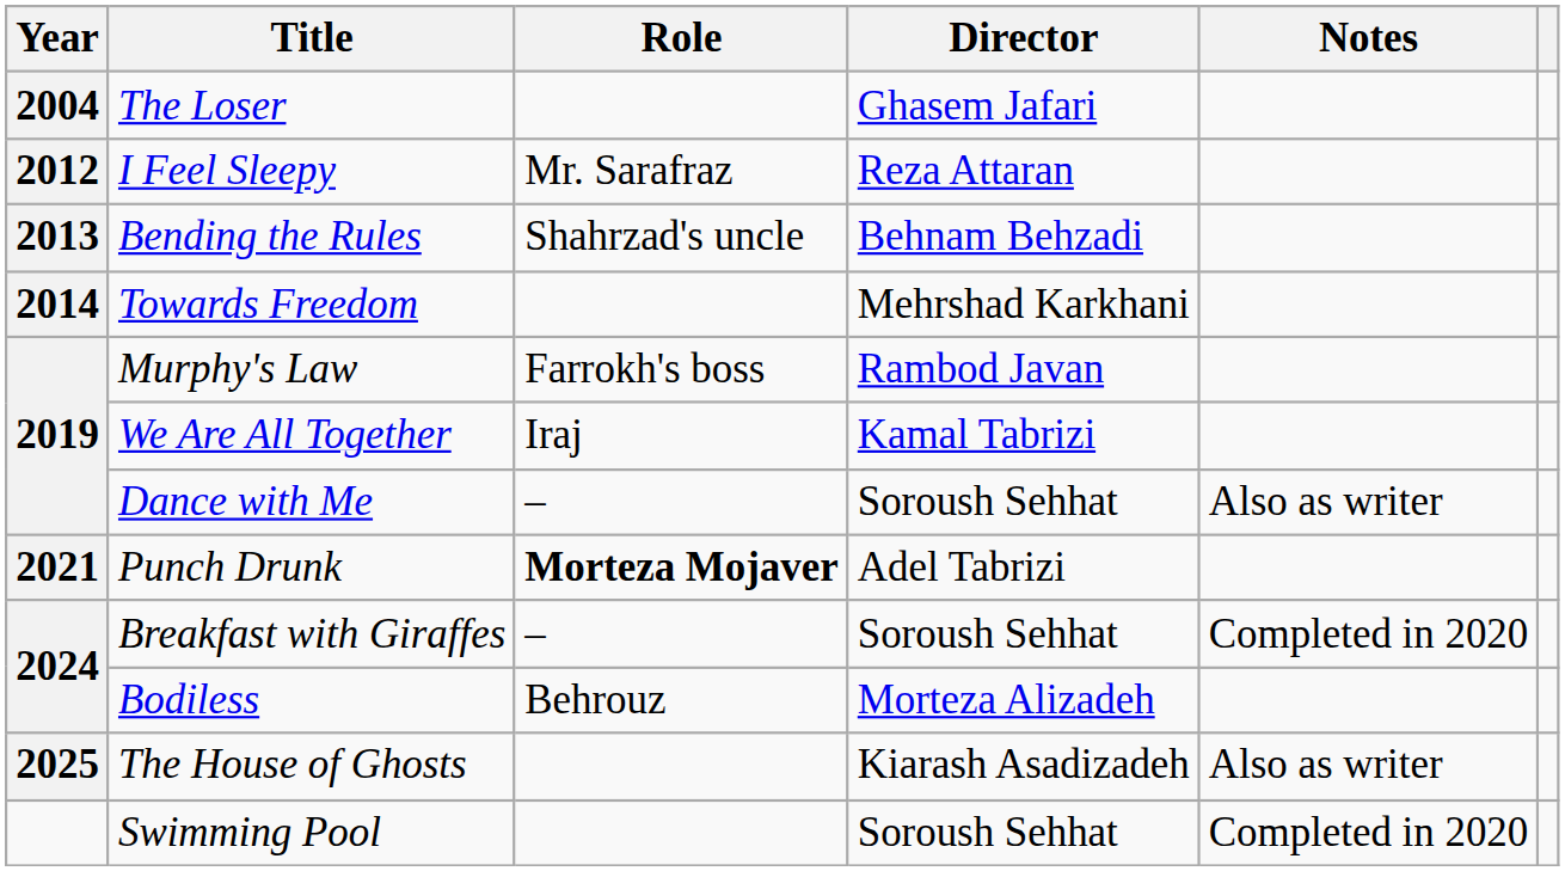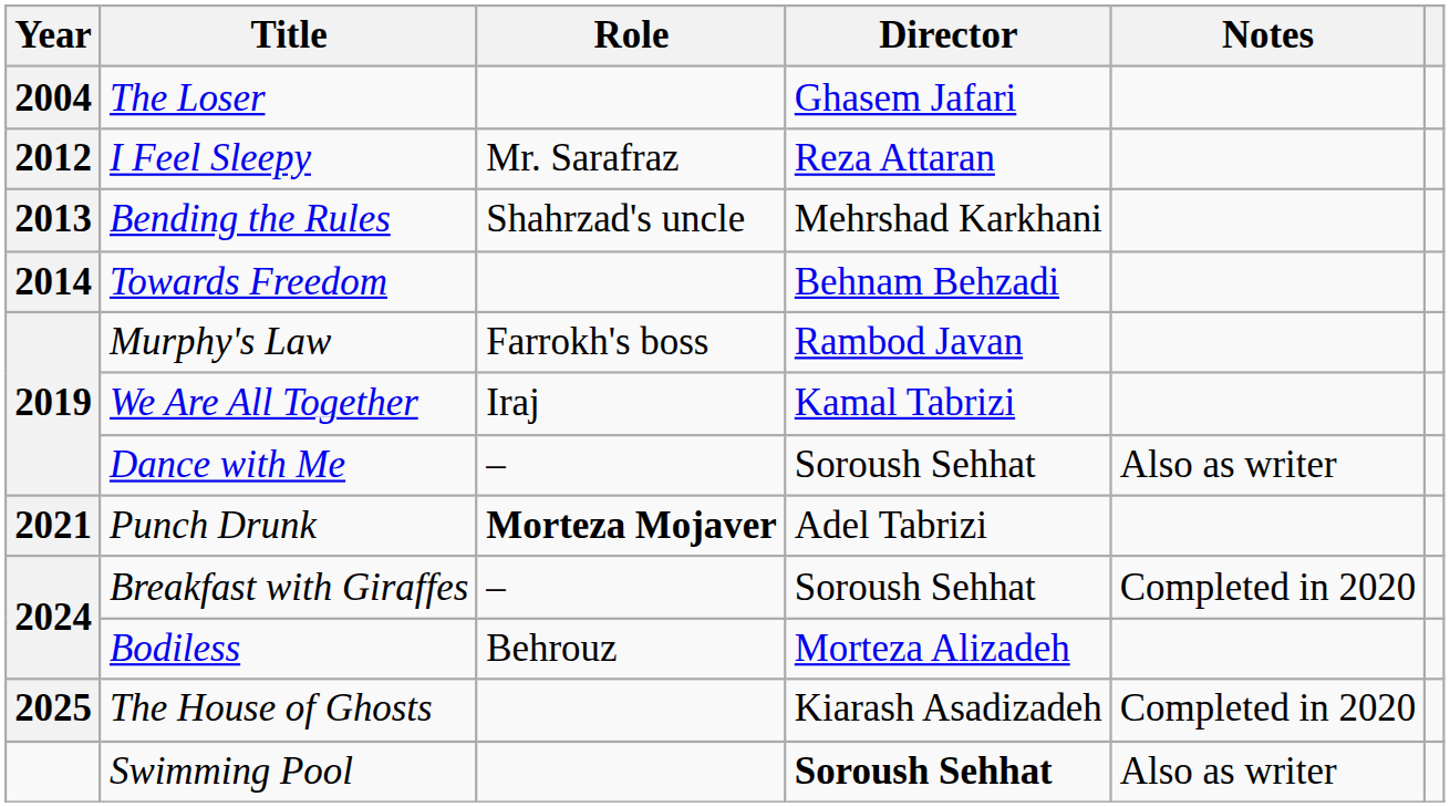Bending the Rules | Director: Behnam Behzadi -> Mehrshad Karkhani
Towards Freedom | Director: Mehrshad Karkhani -> Behnam Behzadi
The House of Ghosts | Notes: Also as writer -> Completed in 2020
Swimming Pool | Director: normal -> bold
Swimming Pool | Notes: Completed in 2020 -> Also as writer
